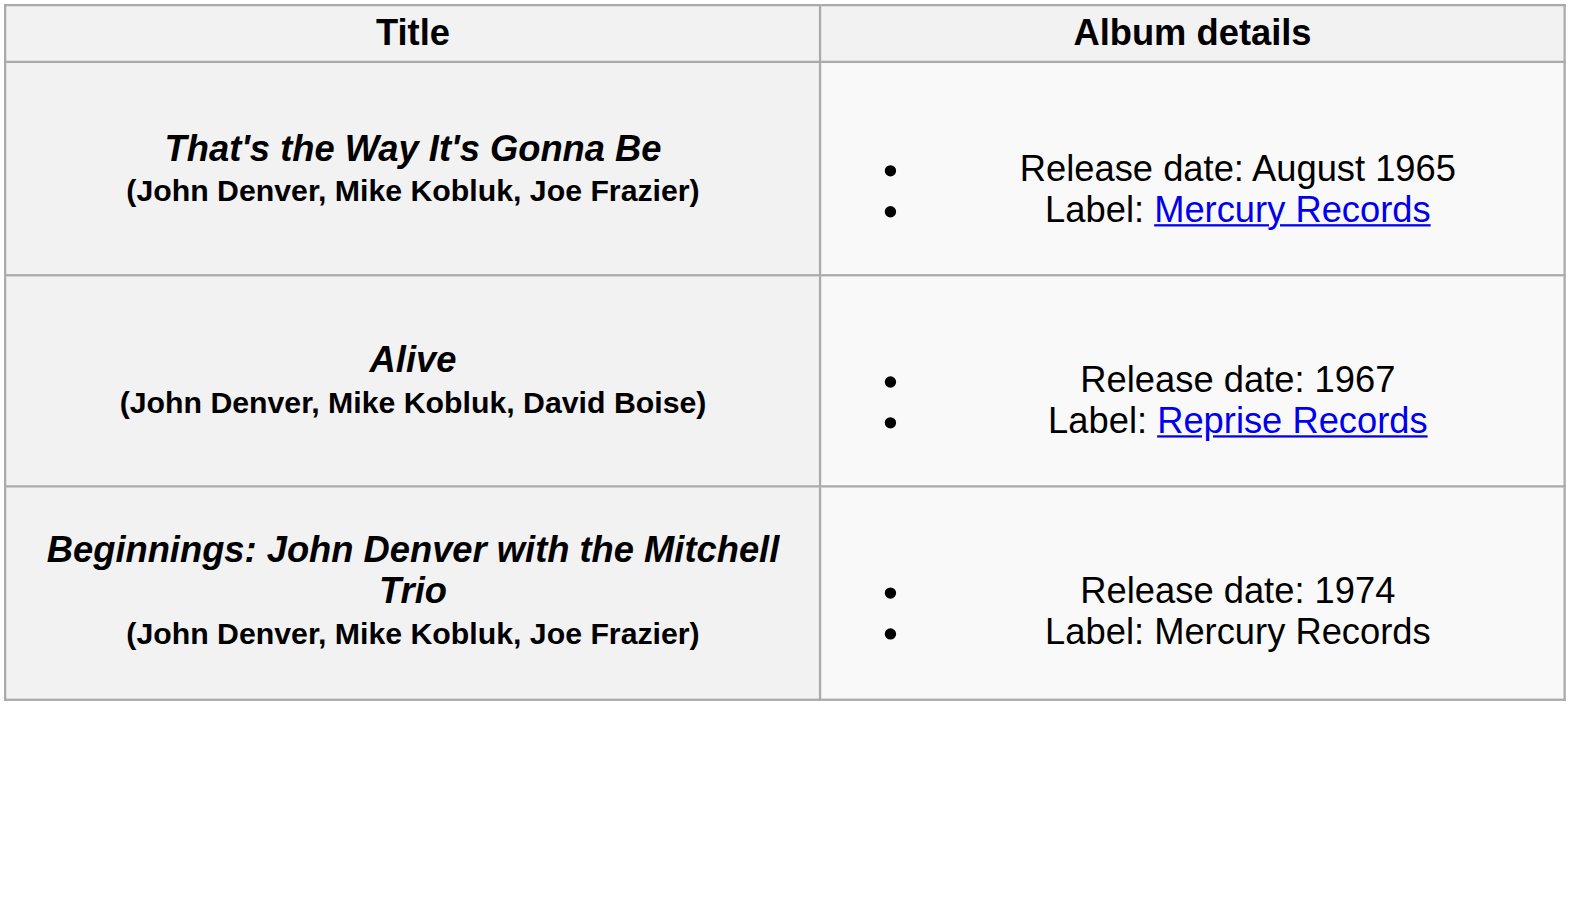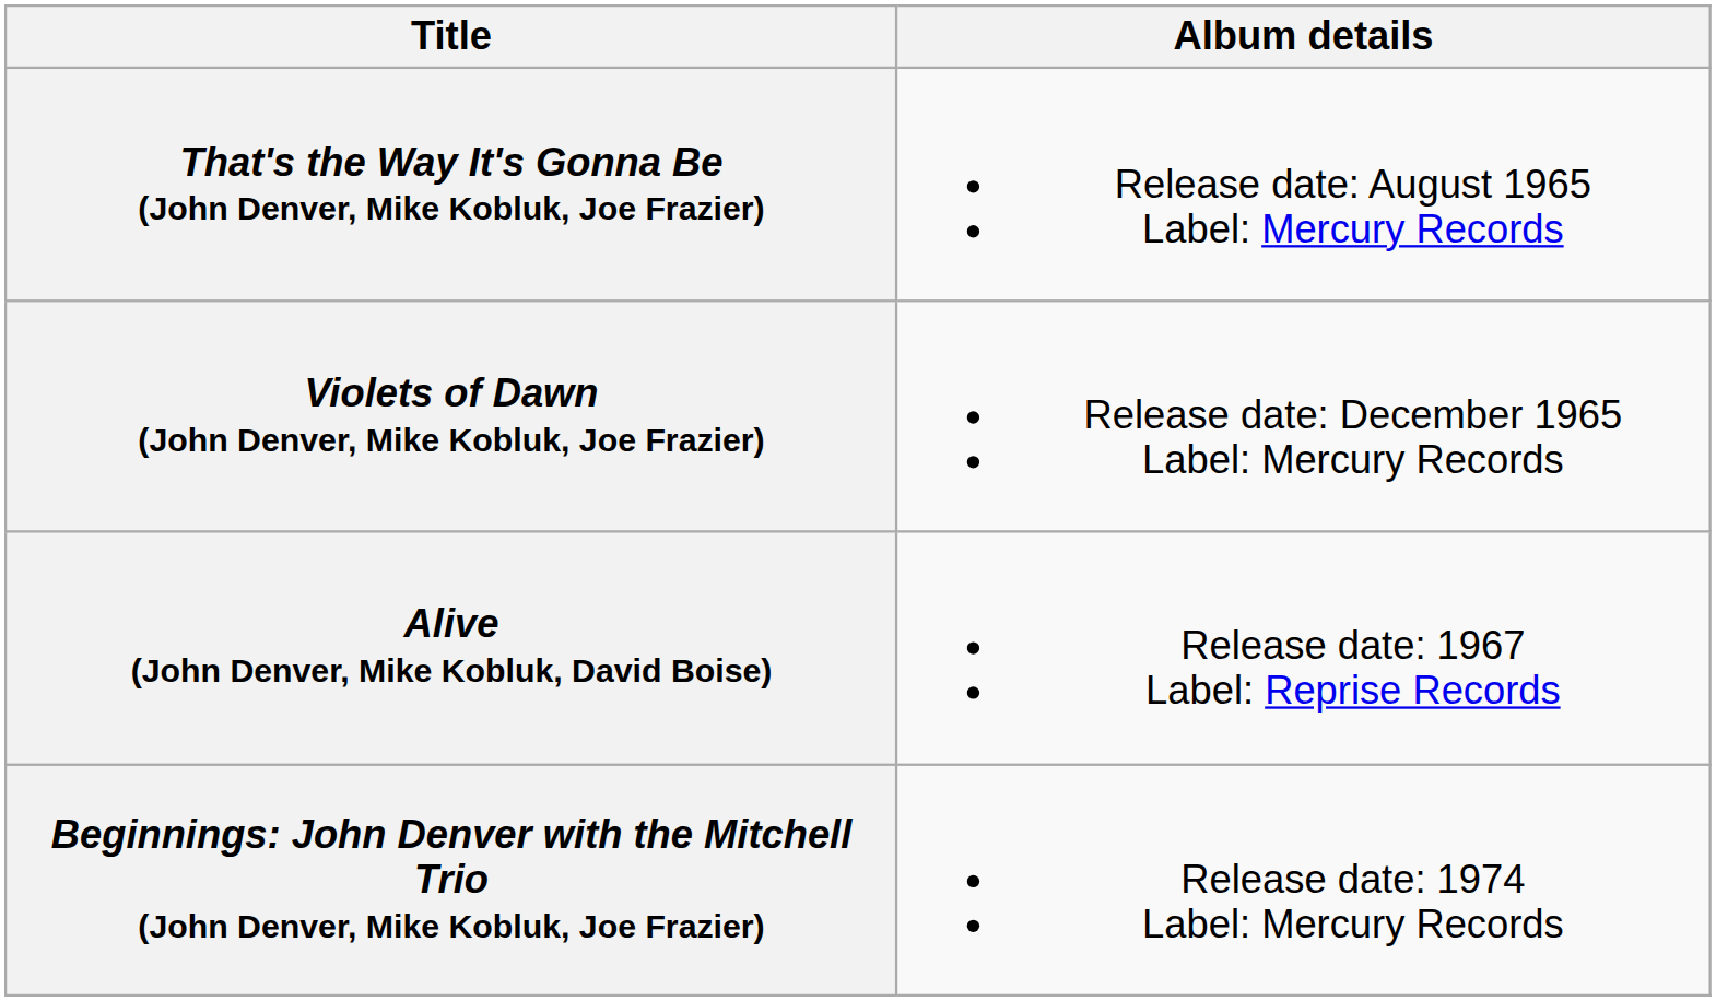+ row: Violets of Dawn (John Denver, Mike Kobluk, Joe Frazier) | Release date: December 1965 Label: Mercury Records
